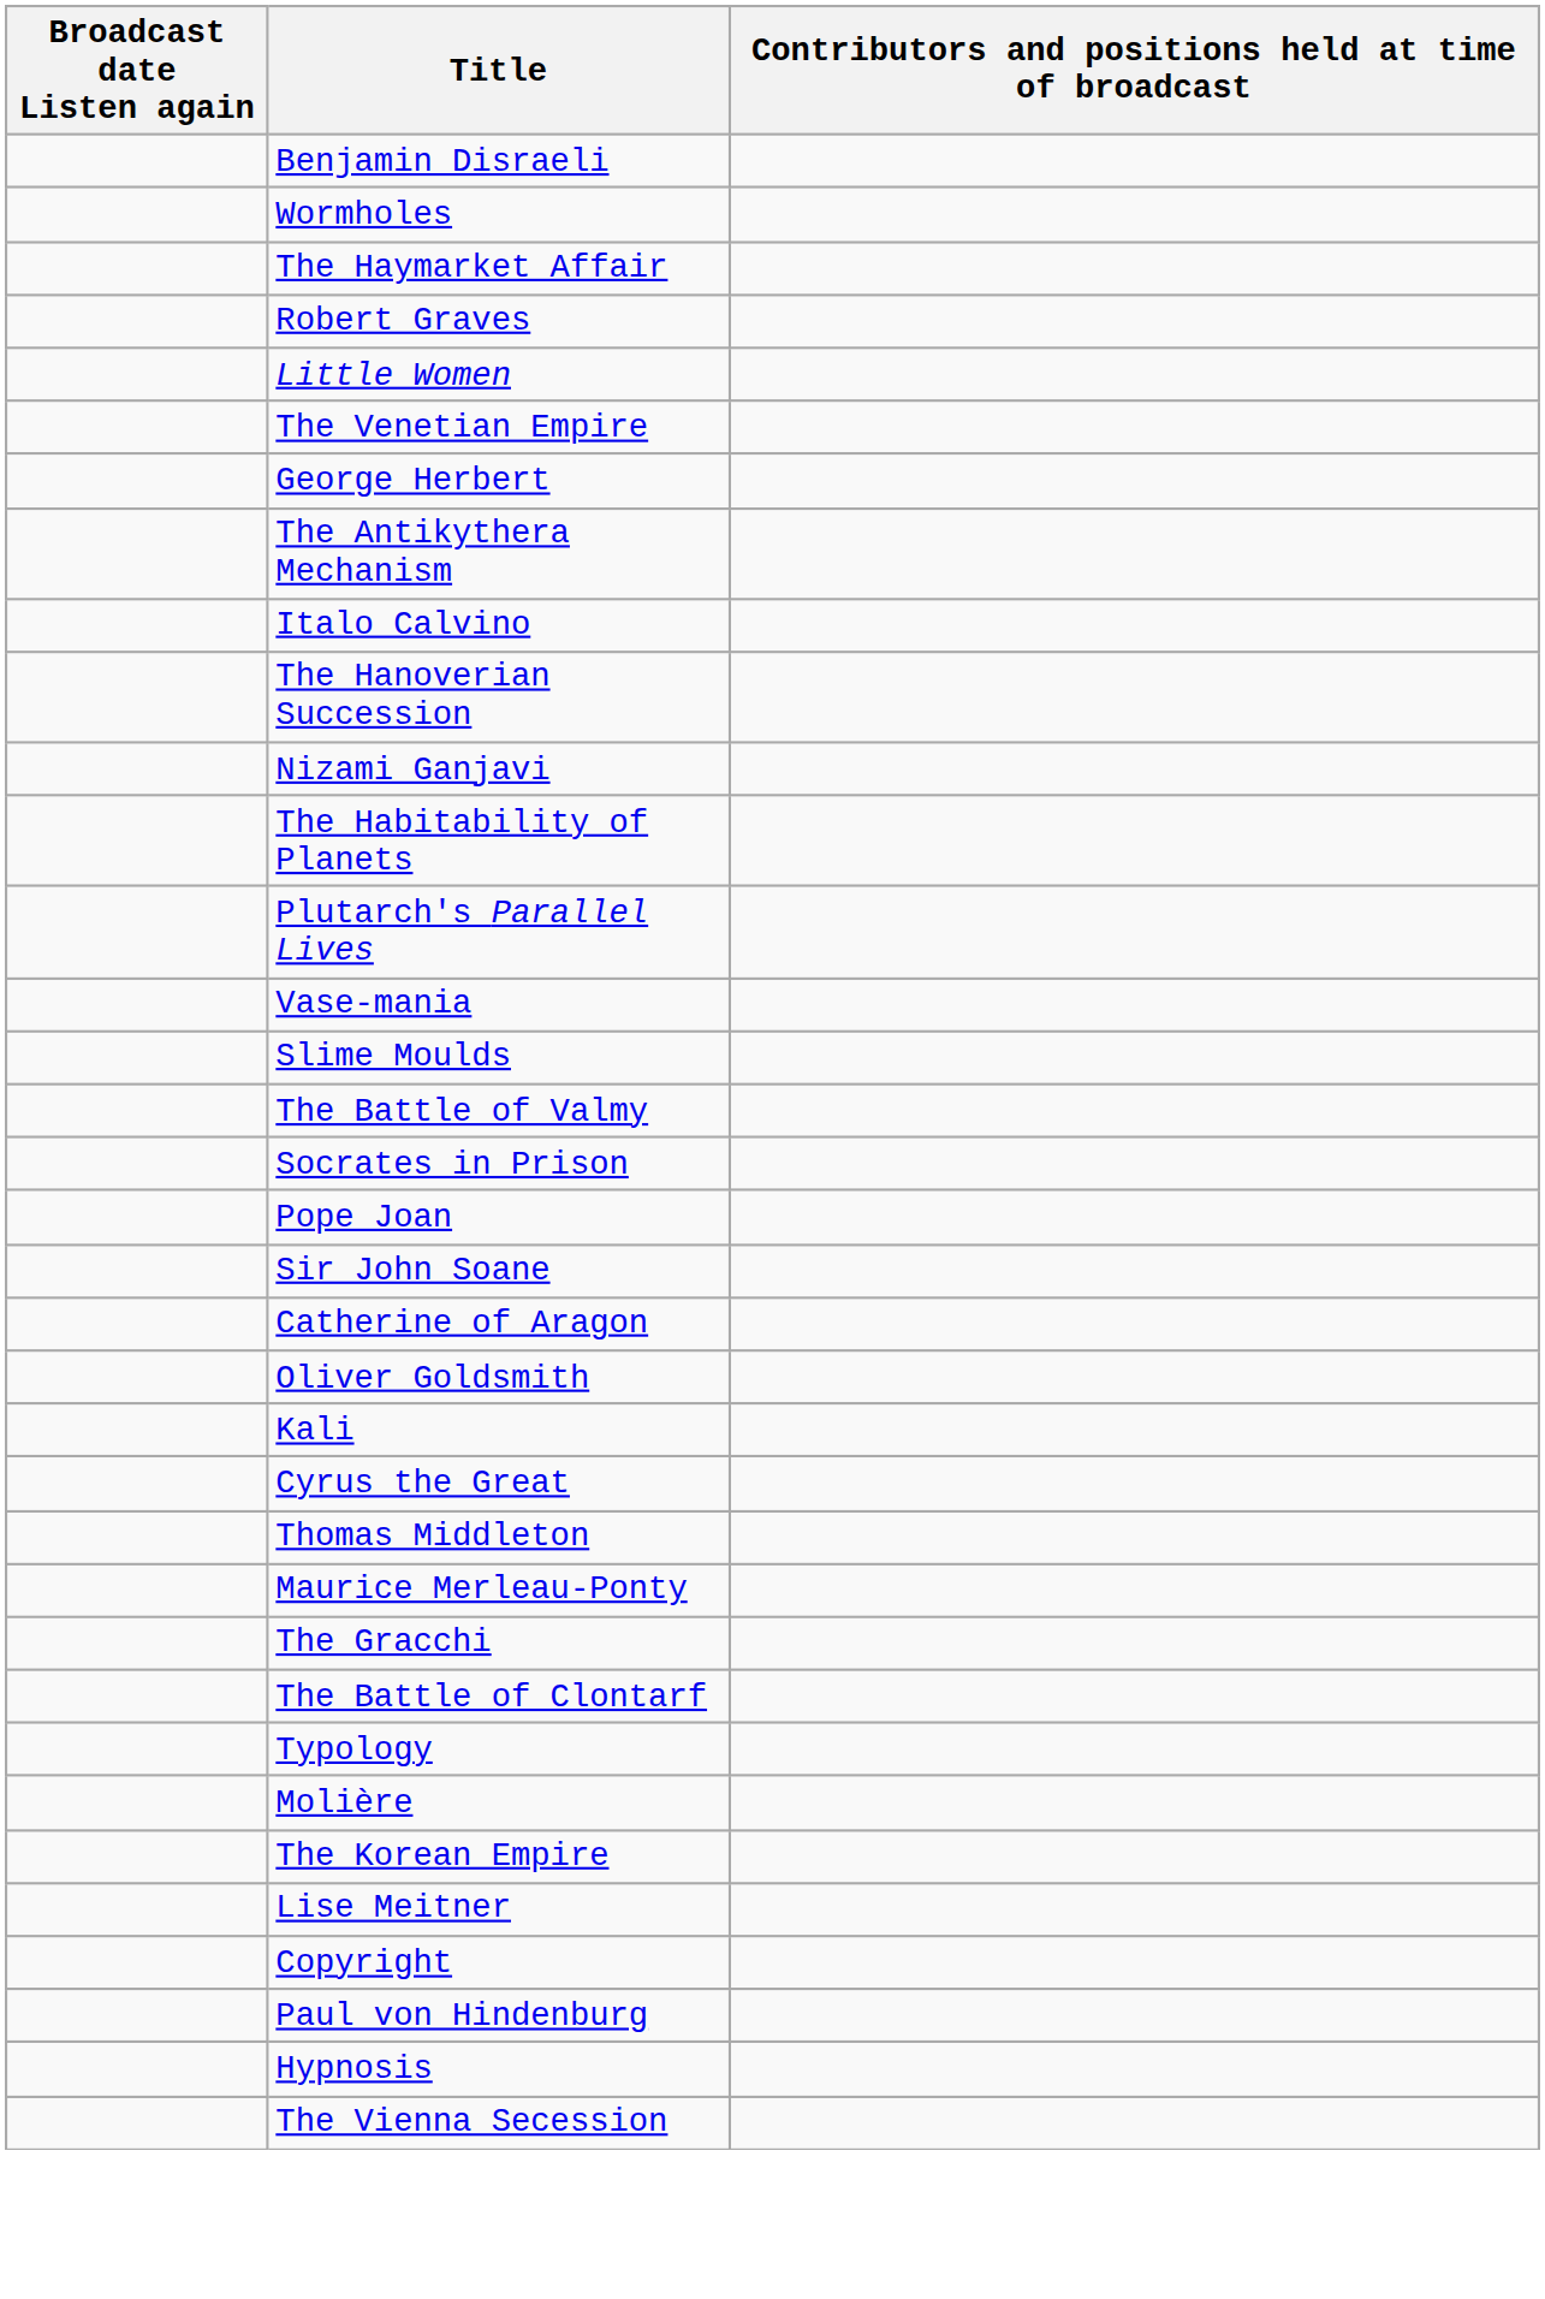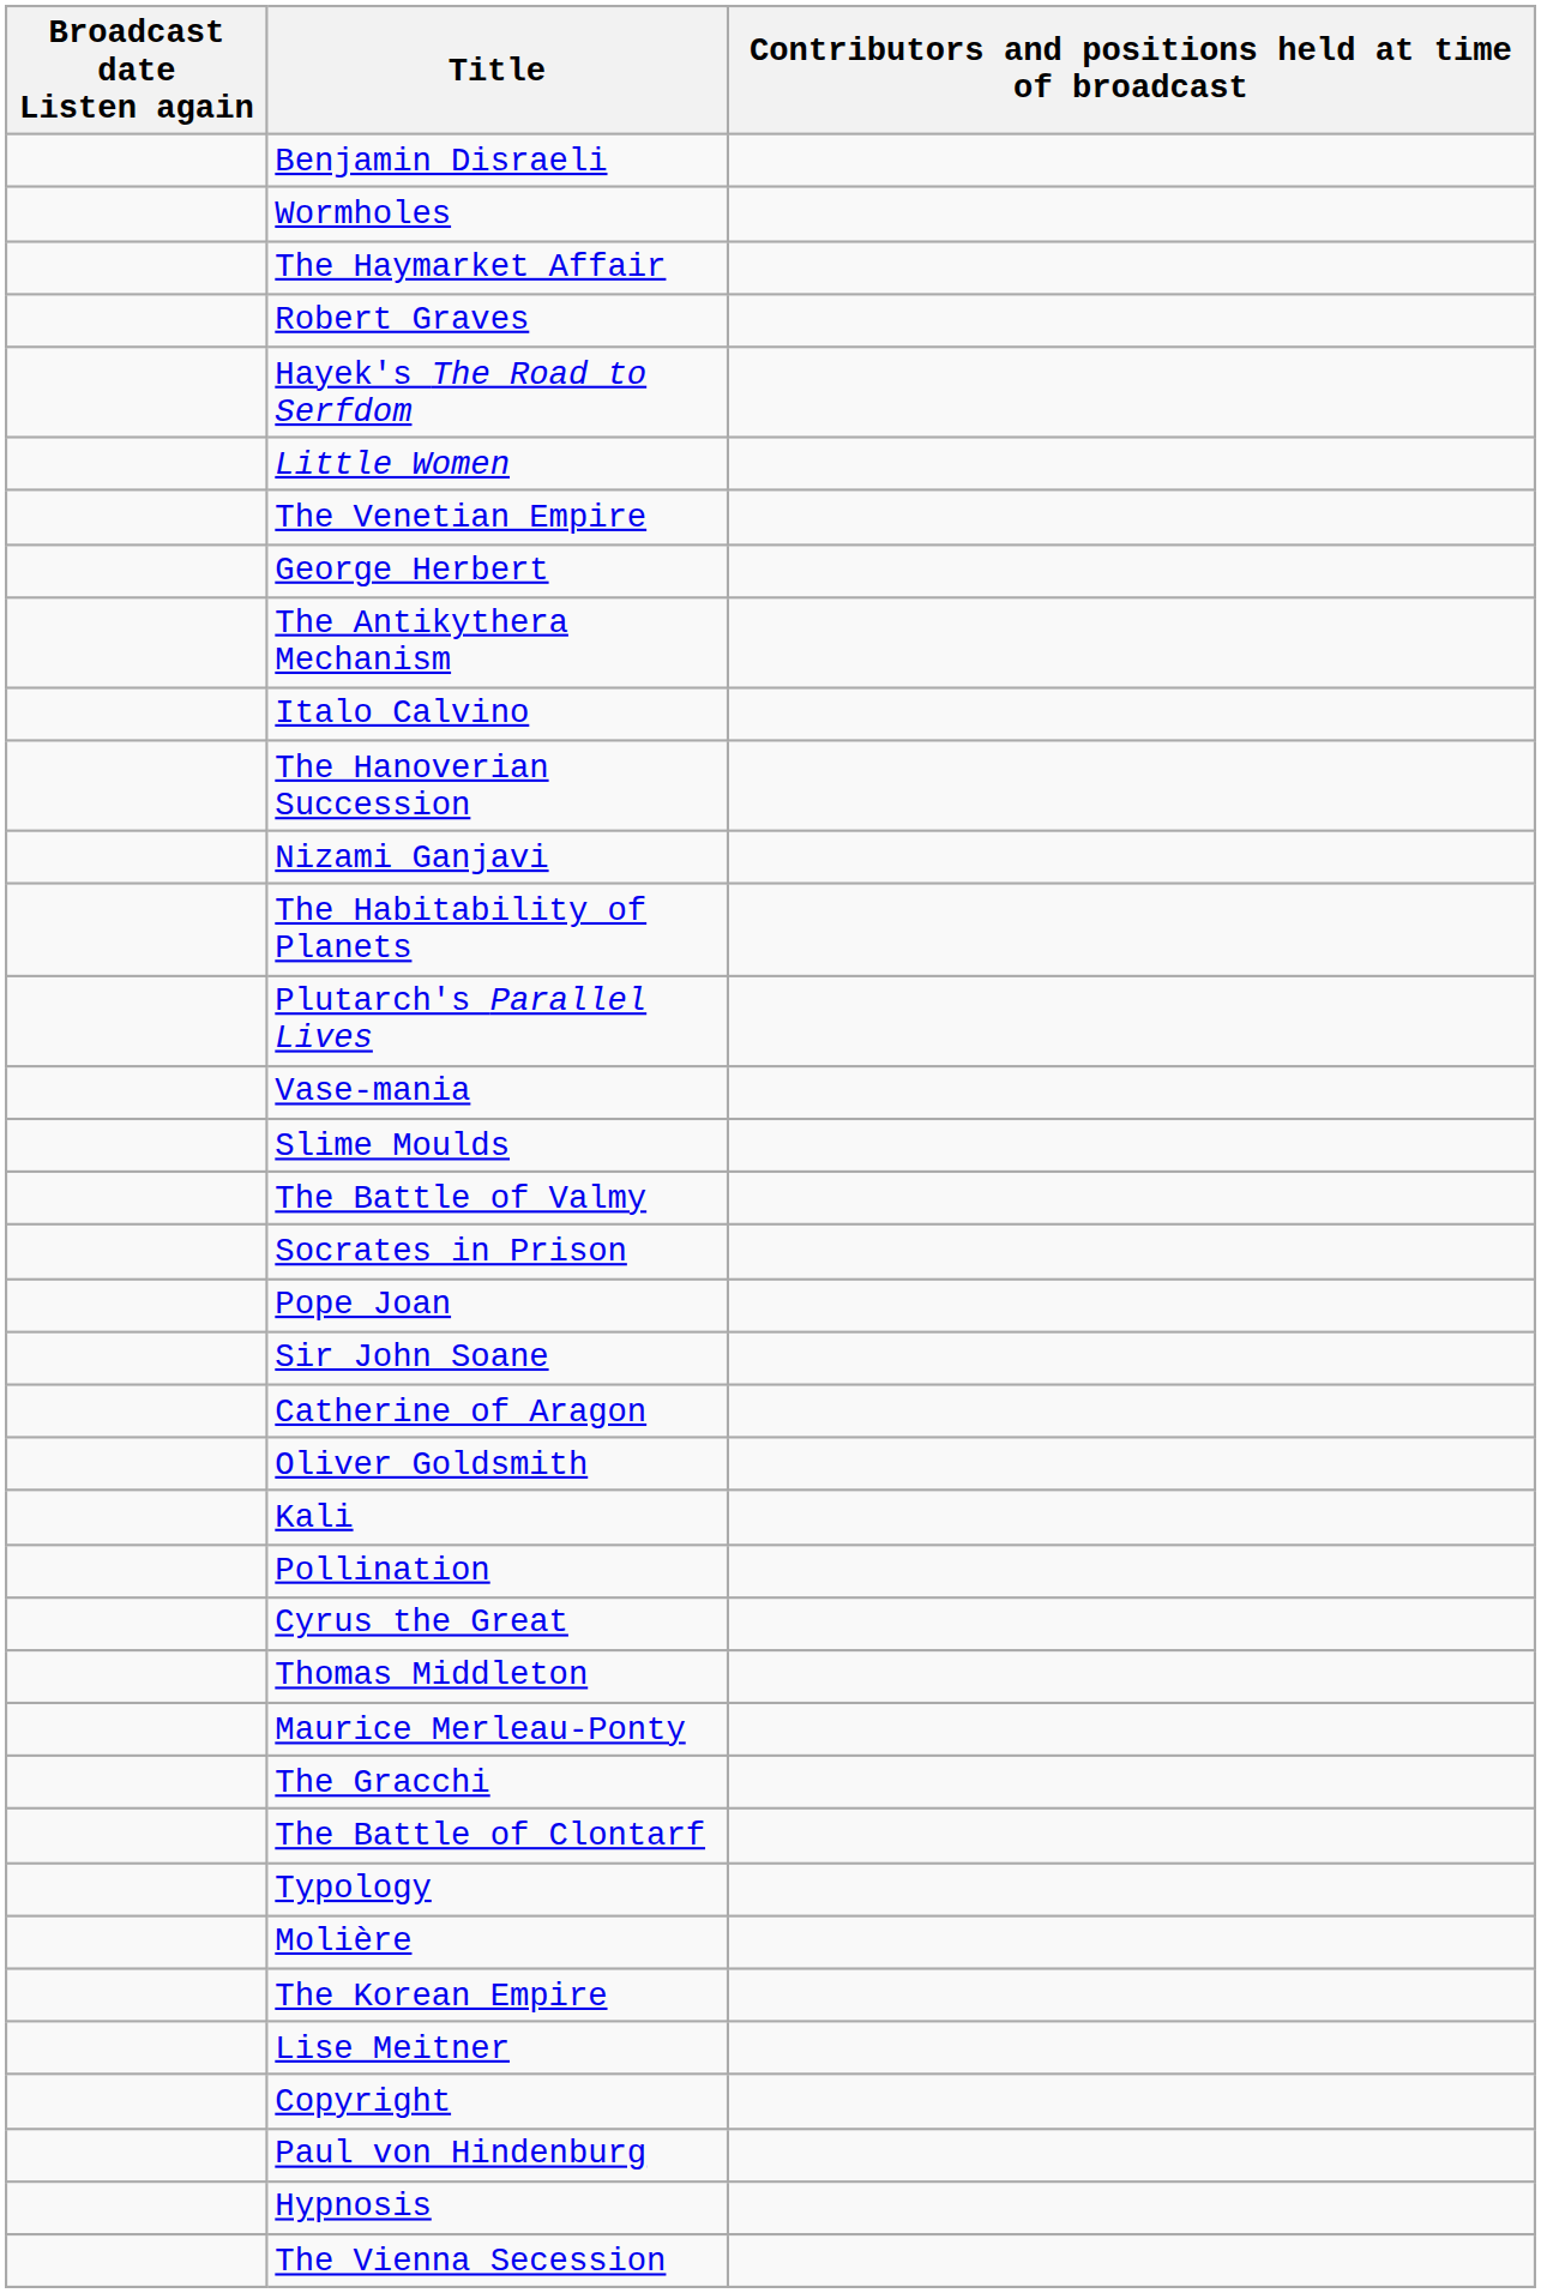+ row: Hayek's The Road to Serfdom
+ row: Pollination
